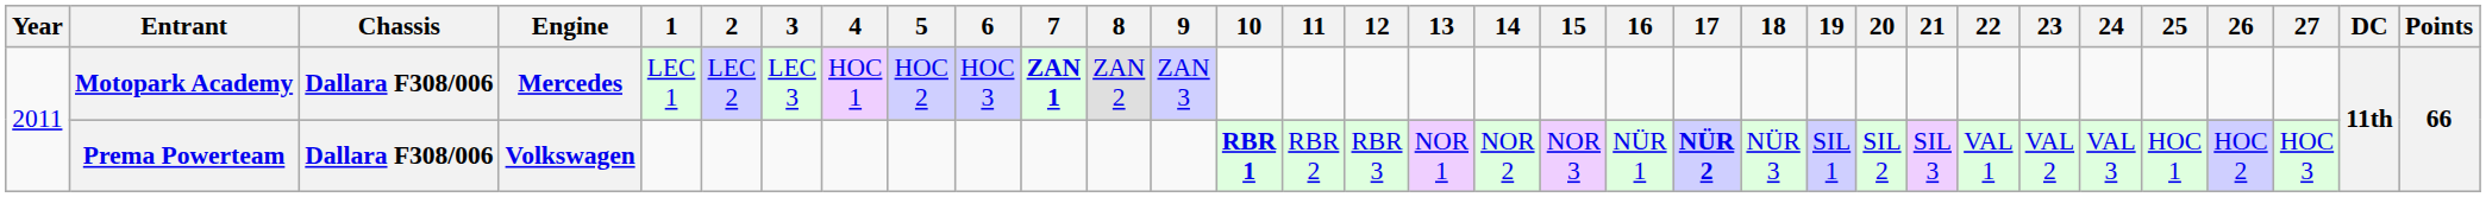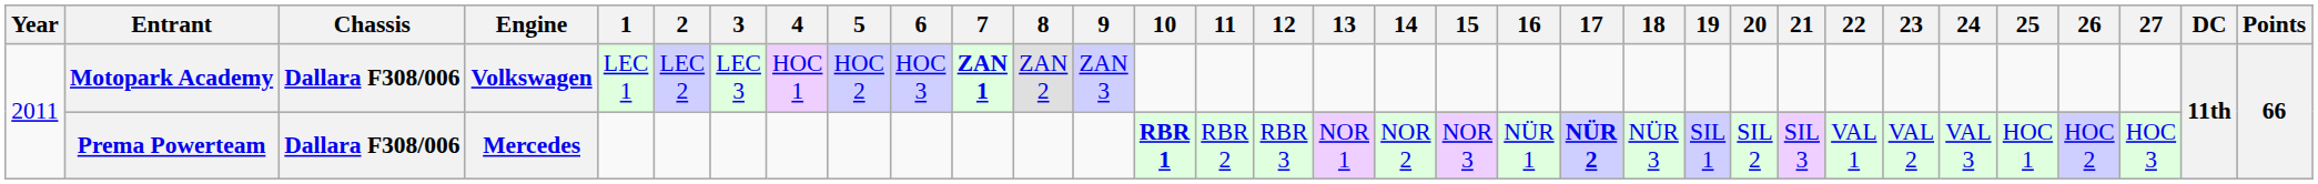Motopark Academy | Engine: Mercedes -> Volkswagen
Prema Powerteam | Engine: Volkswagen -> Mercedes
